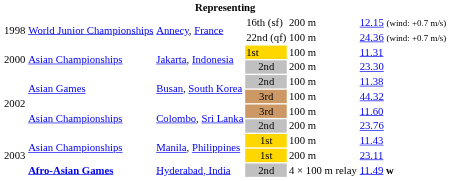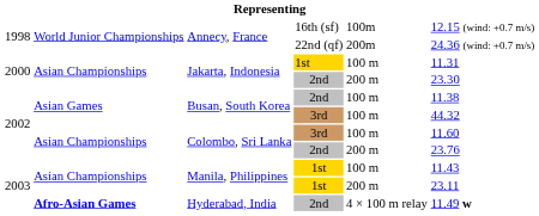Annecy, France / 16th (sf) | column 5: 200 m -> 100m
Annecy, France / 22nd (qf) | column 5: 100 m -> 200m
